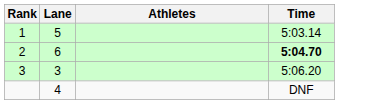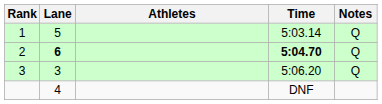+ column: Notes | Q | Q | Q
2 | Lane: normal -> bold
